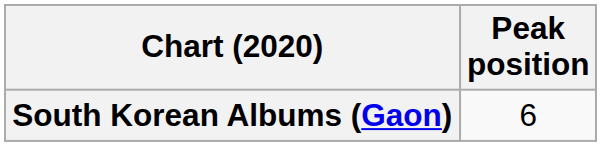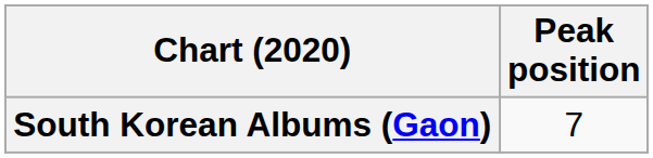South Korean Albums (Gaon) | Peak position: 6 -> 7
